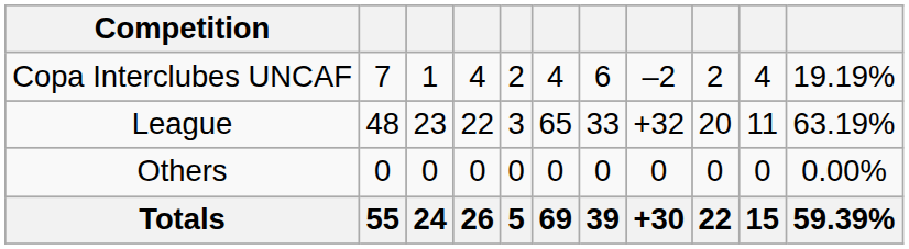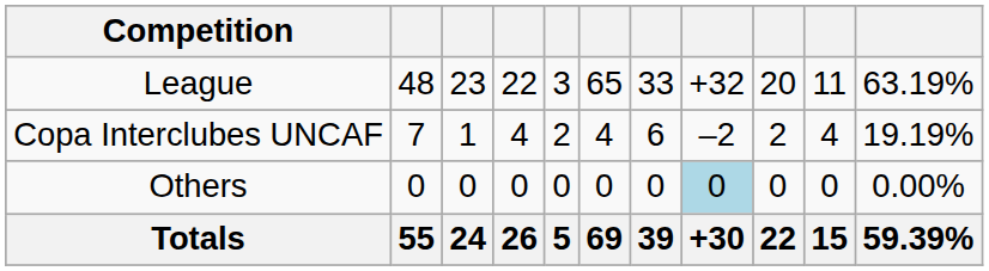rows swapped: League <-> Copa Interclubes UNCAF
Others | column 8: no background -> lightblue background
